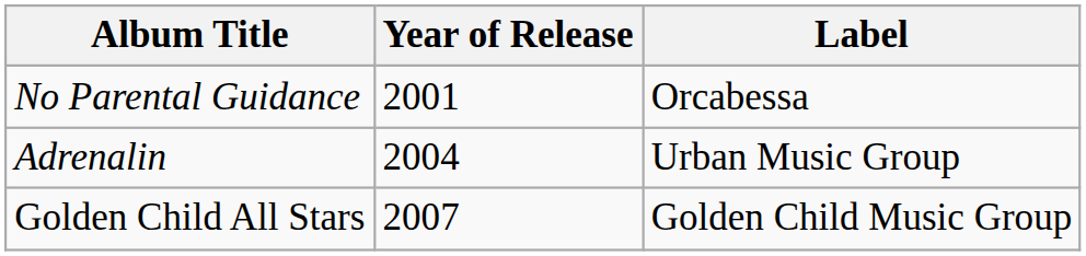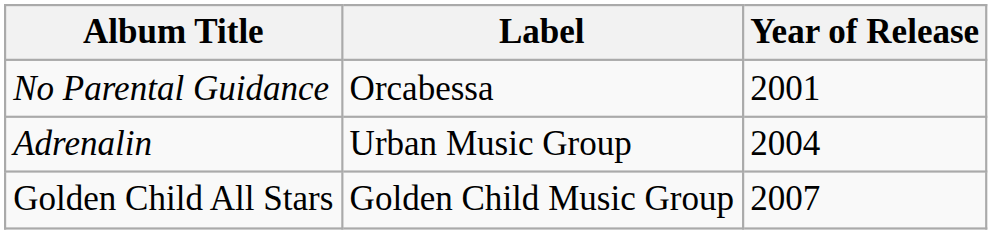columns swapped: Year of Release <-> Label
